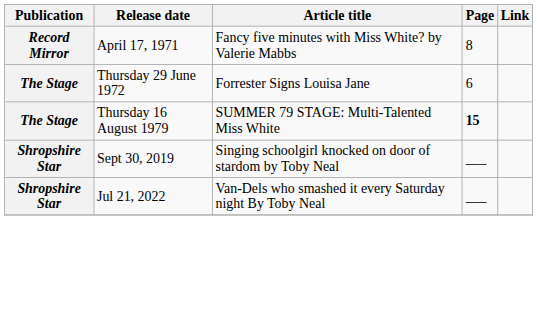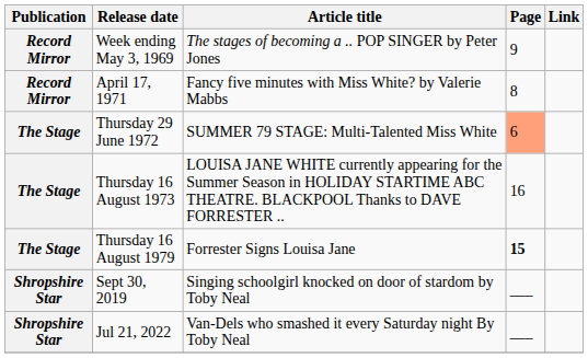+ row: Record Mirror | Week ending May 3, 1969 | The stages of becoming a .. POP SINGER by Peter Jones | 9
Thursday 29 June 1972 | Article title: Forrester Signs Louisa Jane -> SUMMER 79 STAGE: Multi-Talented Miss White
Thursday 29 June 1972 | Page: no background -> lightsalmon background
+ row: The Stage | Thursday 16 August 1973 | LOUISA JANE WHITE currently appearing for the Summer Season in HOLIDAY STARTIME ABC THEATRE. BLACKPOOL Thanks to DAVE FORRESTER .. | 16
Thursday 16 August 1979 | Article title: SUMMER 79 STAGE: Multi-Talented Miss White -> Forrester Signs Louisa Jane
